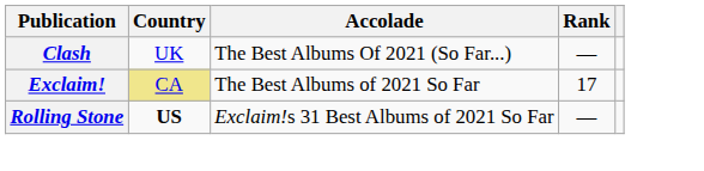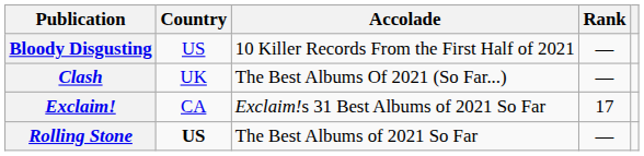+ row: Bloody Disgusting | US | 10 Killer Records From the First Half of 2021 | —
Exclaim! | Country: khaki background -> no background
Exclaim! | Accolade: The Best Albums of 2021 So Far -> Exclaim!s 31 Best Albums of 2021 So Far
Rolling Stone | Accolade: Exclaim!s 31 Best Albums of 2021 So Far -> The Best Albums of 2021 So Far
